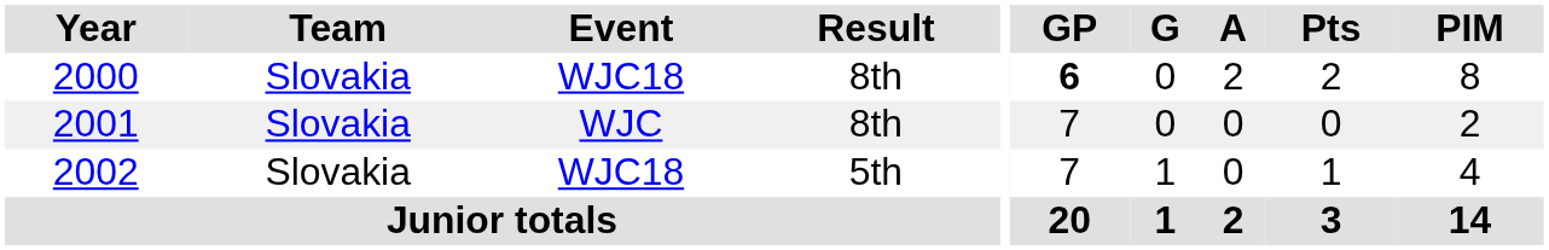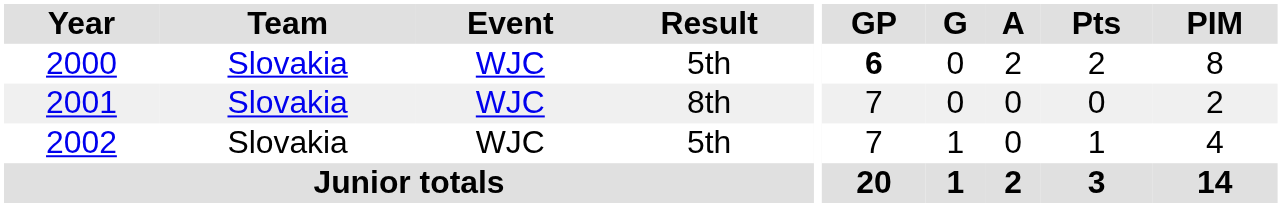2000 | Event: WJC18 -> WJC
2000 | Result: 8th -> 5th
2002 | Event: WJC18 -> WJC
